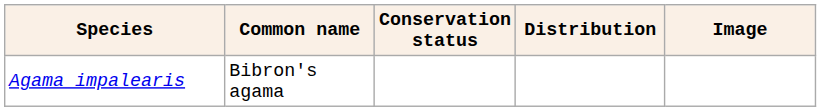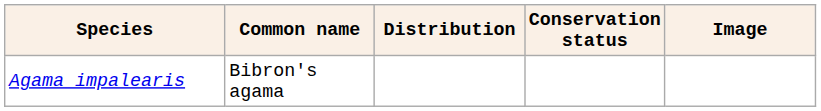columns swapped: Distribution <-> Conservation status
